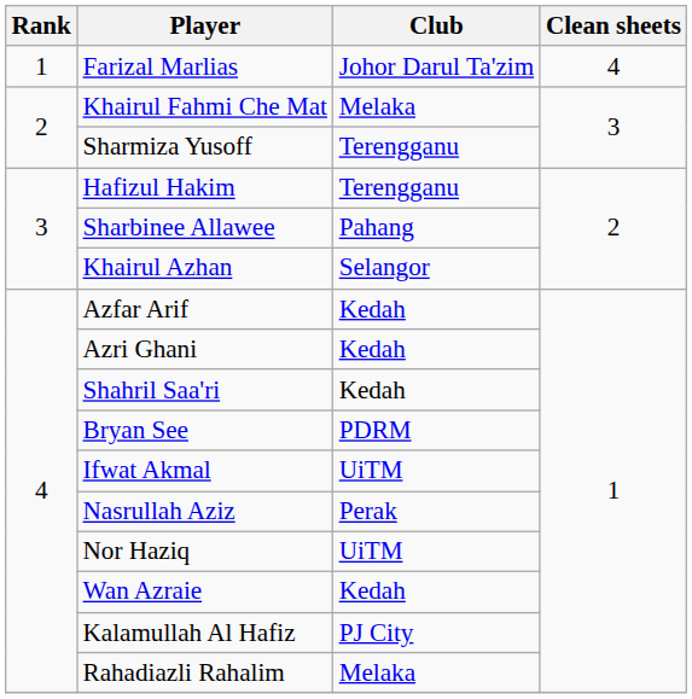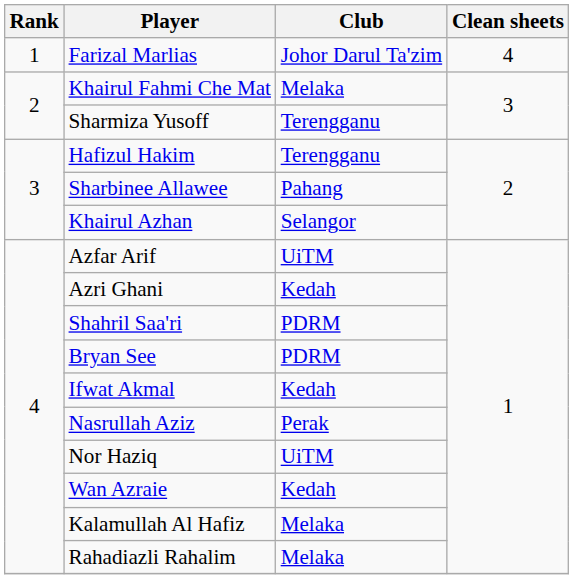Azfar Arif | Club: Kedah -> UiTM
Shahril Saa'ri | Club: Kedah -> PDRM
Ifwat Akmal | Club: UiTM -> Kedah
Kalamullah Al Hafiz | Club: PJ City -> Melaka
